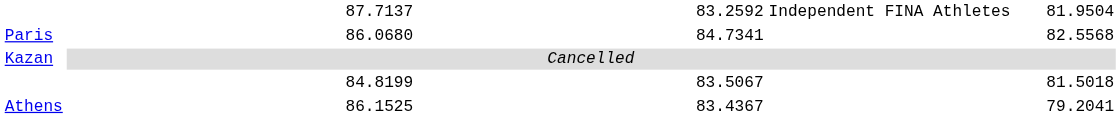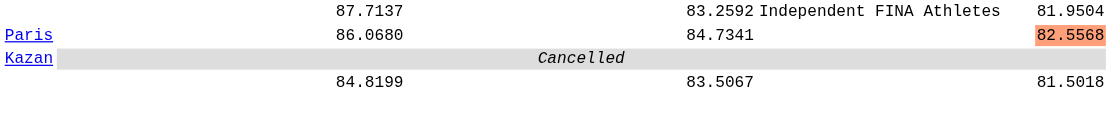Paris | column 7: no background -> lightsalmon background
- row: Athens | 86.1525 | 83.4367 | 79.2041
